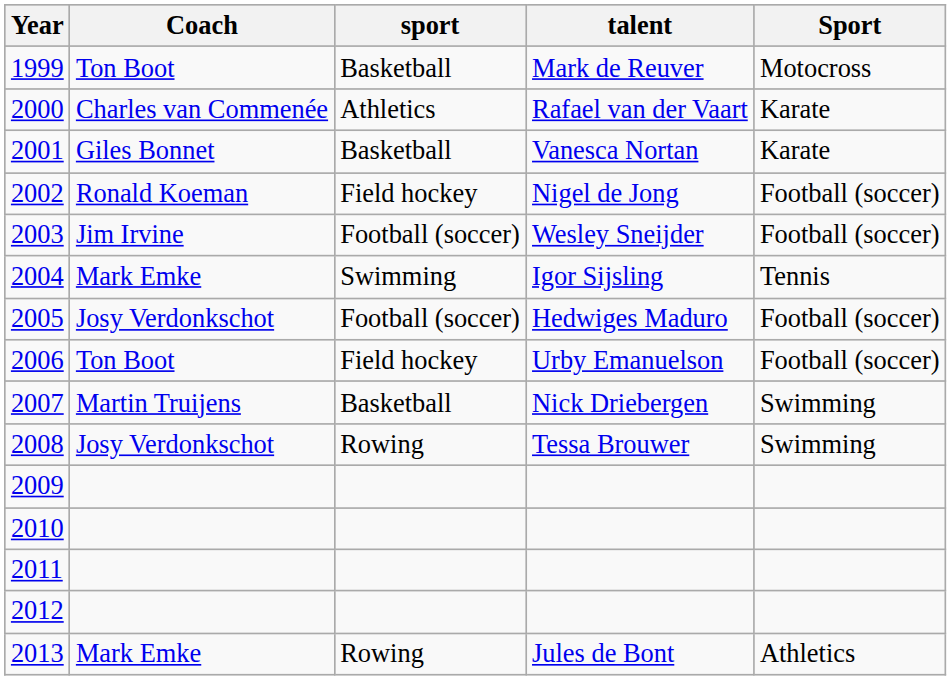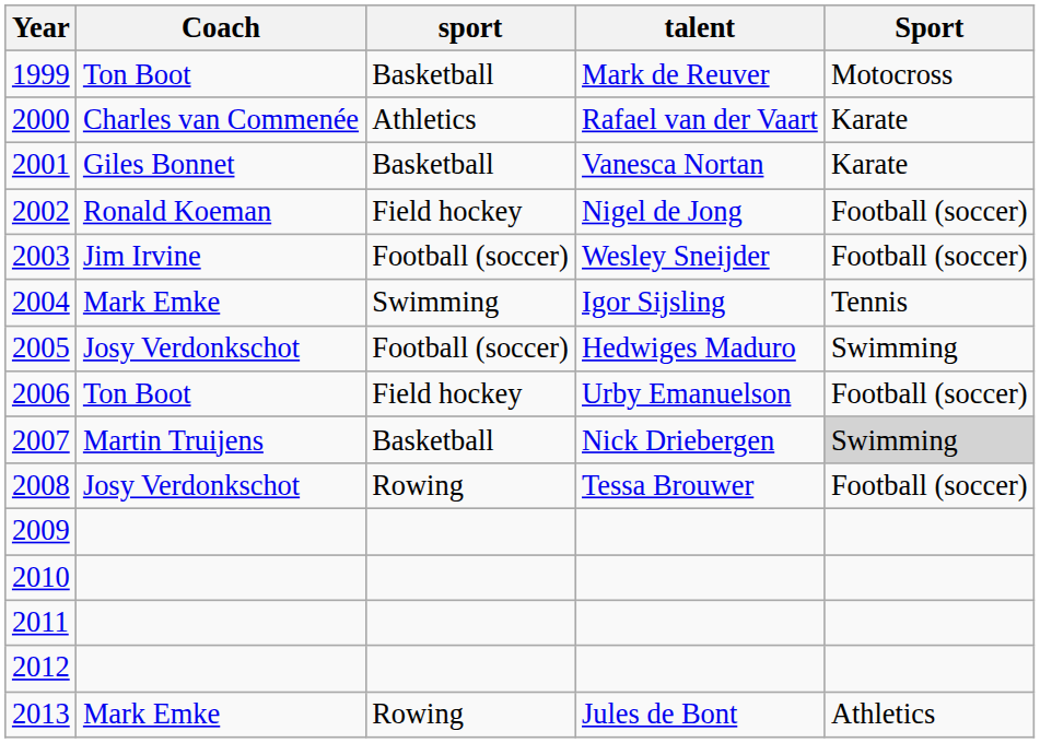2005 | Sport: Football (soccer) -> Swimming
2007 | Sport: no background -> lightgrey background
2008 | Sport: Swimming -> Football (soccer)
